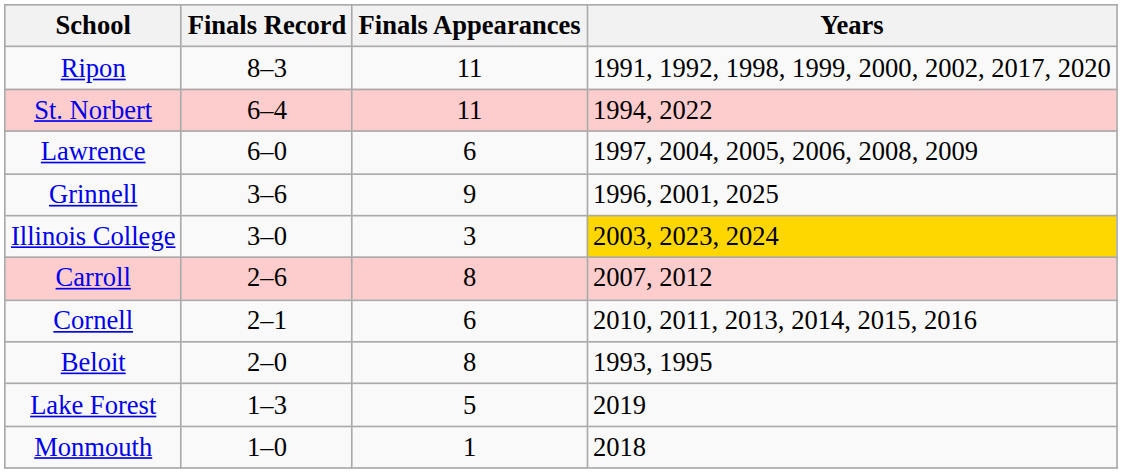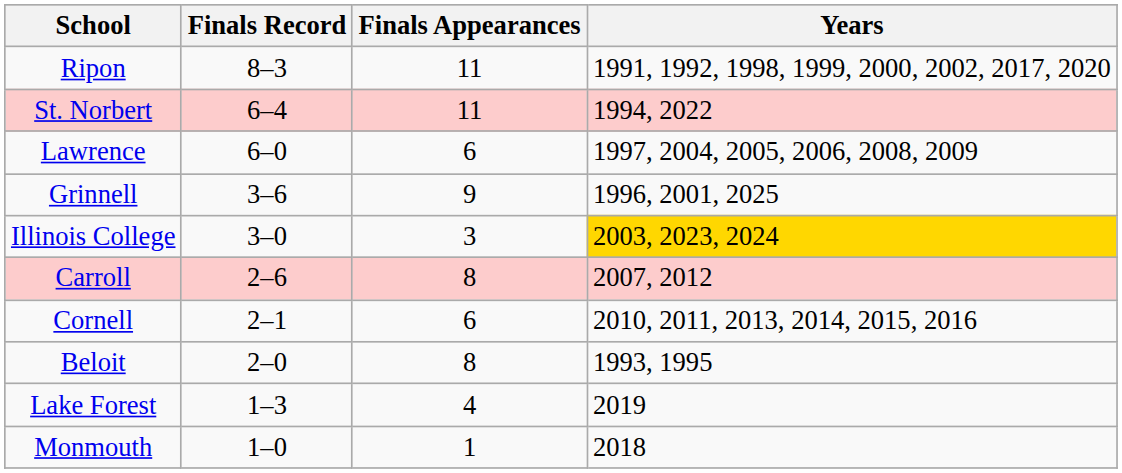Lake Forest | Finals Appearances: 5 -> 4
